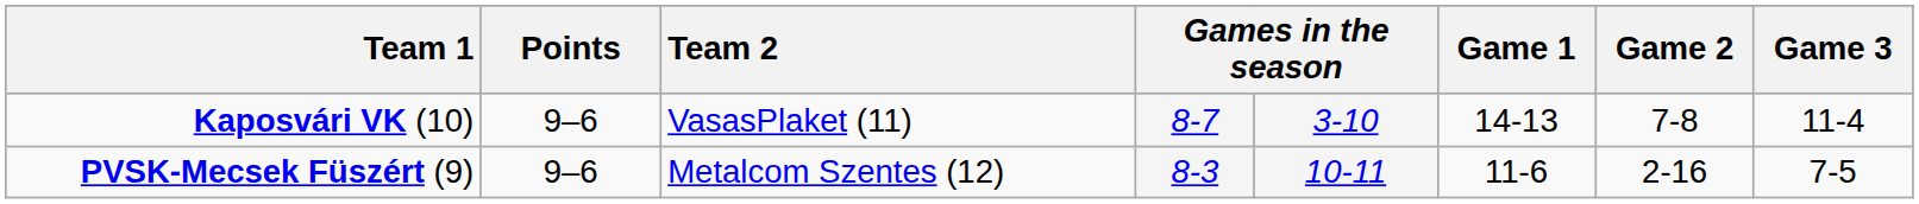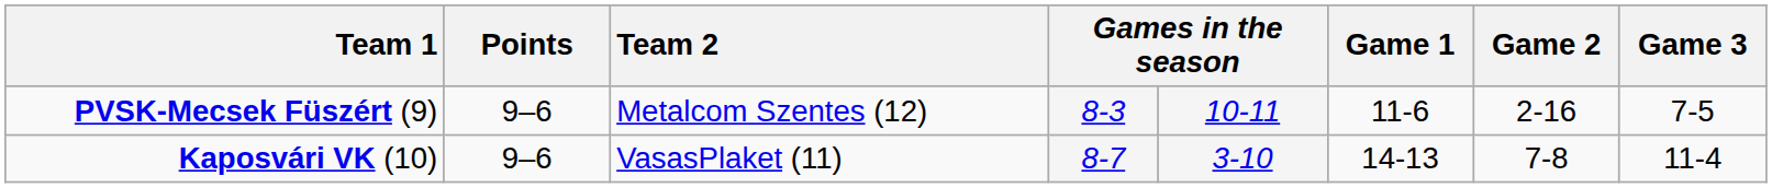rows swapped: PVSK-Mecsek Füszért (9) <-> Kaposvári VK (10)
